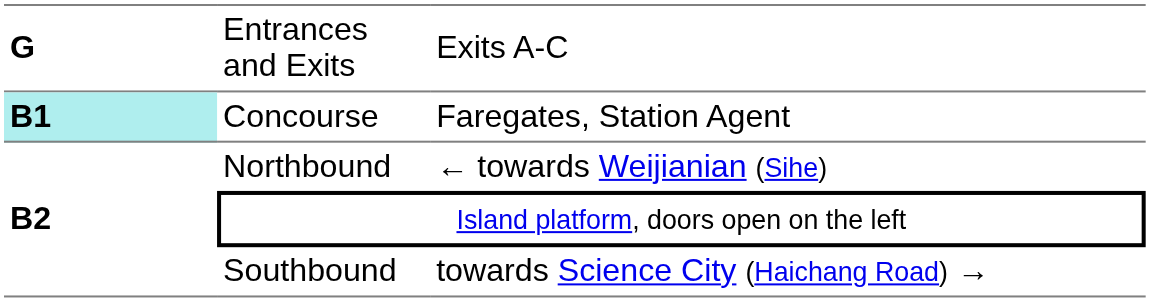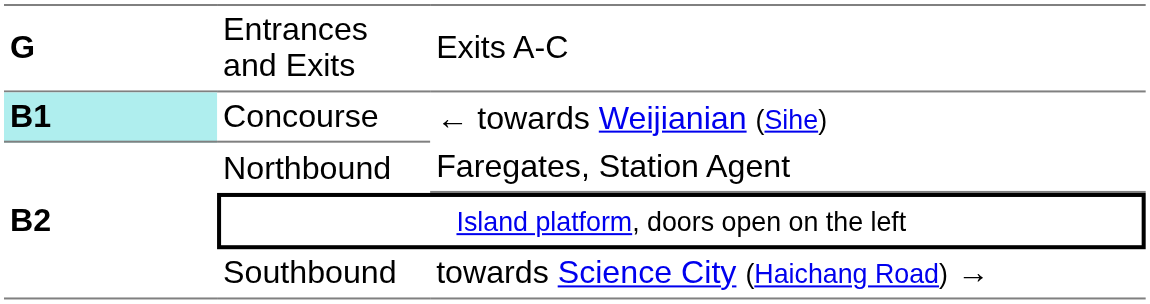Concourse | column 3: Faregates, Station Agent -> ← towards Weijianian (Sihe)
Northbound | column 3: ← towards Weijianian (Sihe) -> Faregates, Station Agent
